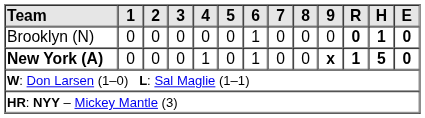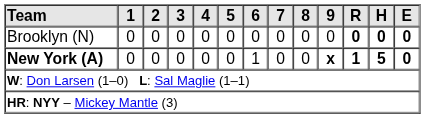Brooklyn (N) | 6: 1 -> 0
Brooklyn (N) | H: 1 -> 0
New York (A) | 4: 1 -> 0
